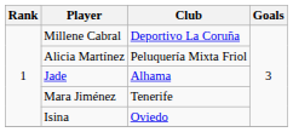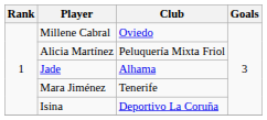Millene Cabral | Club: Deportivo La Coruña -> Oviedo
Isina | Club: Oviedo -> Deportivo La Coruña
